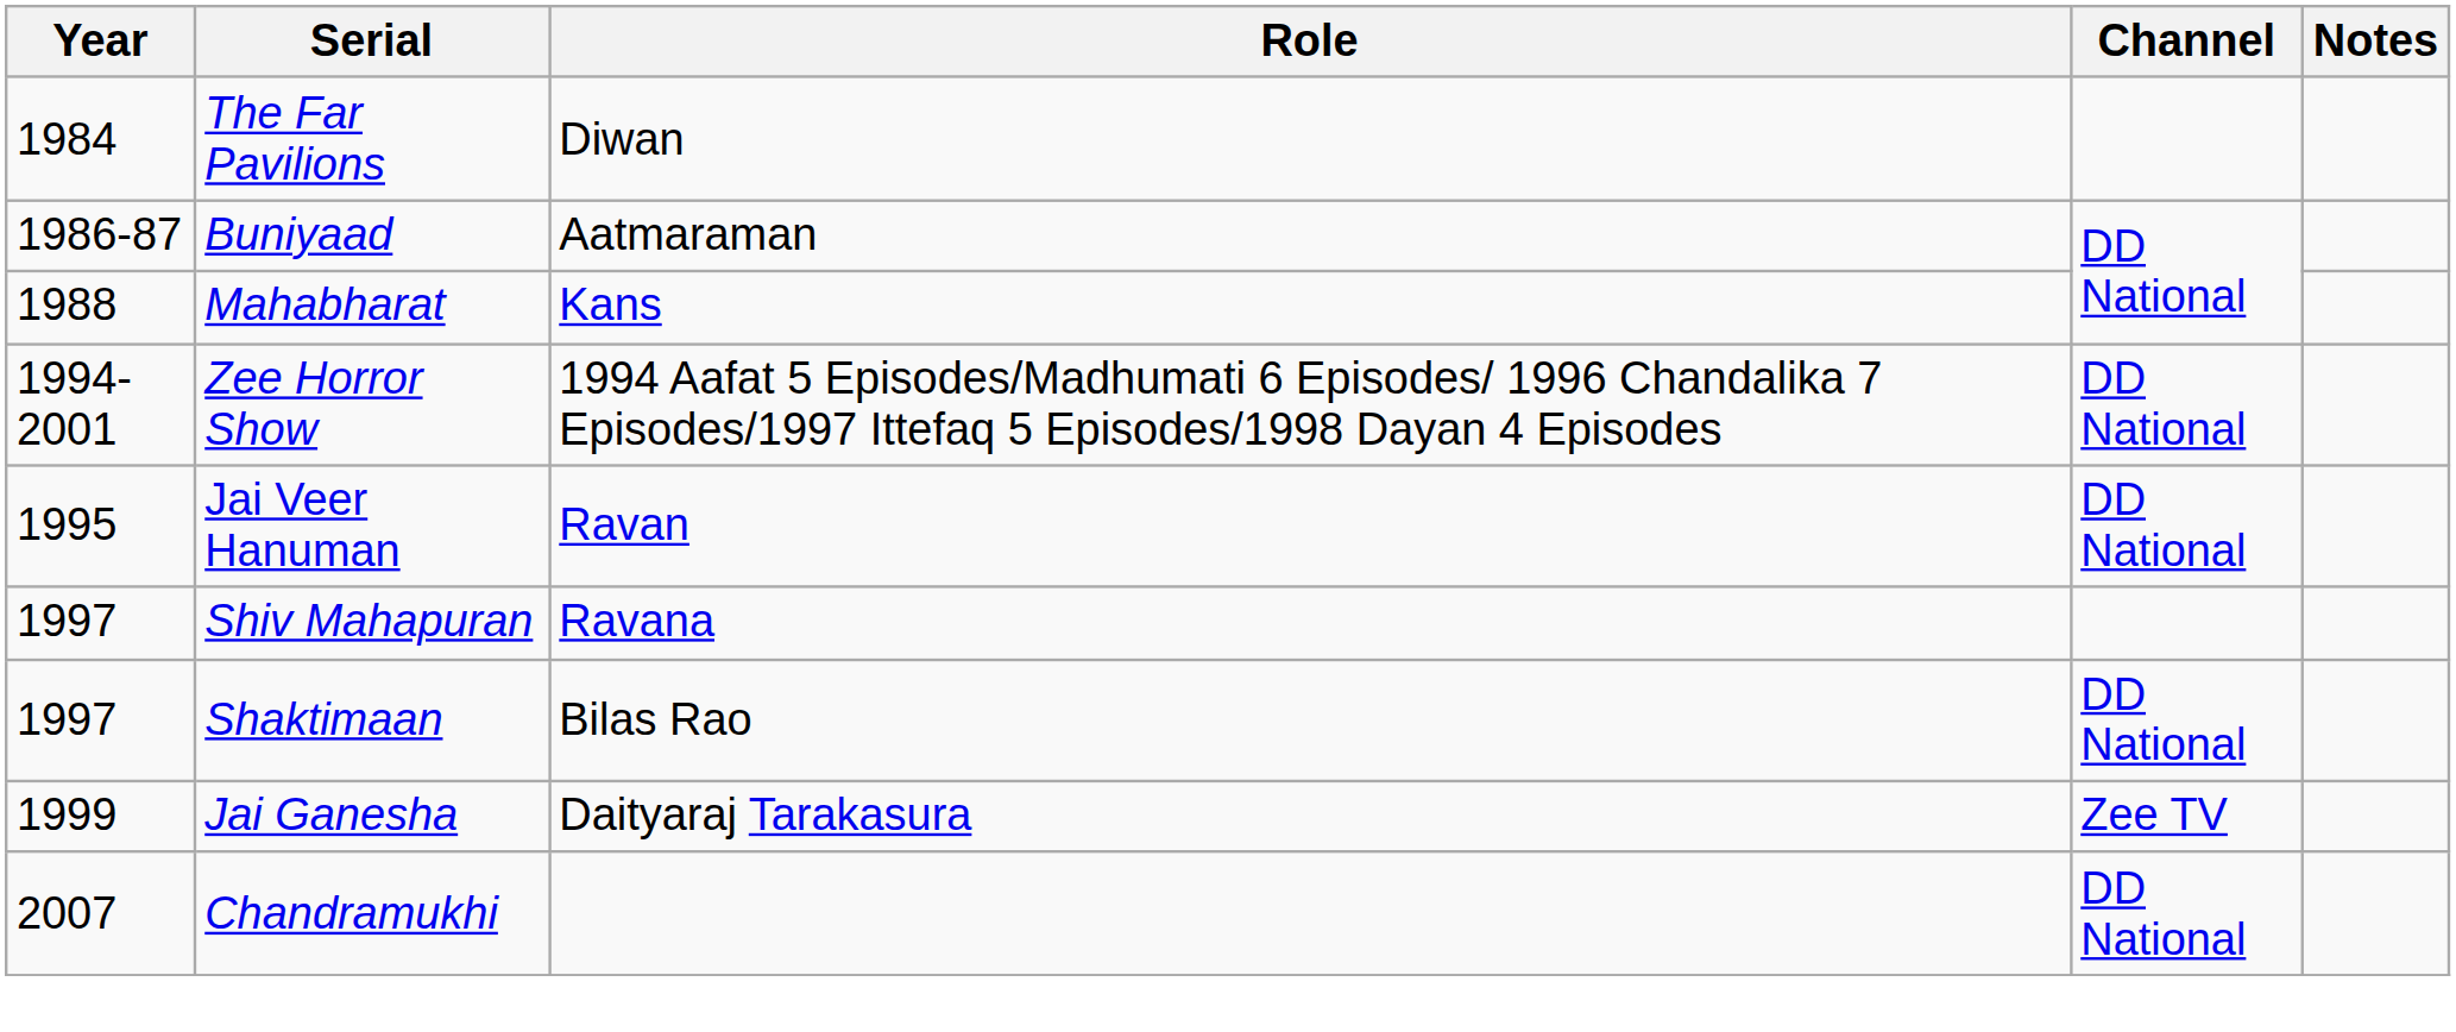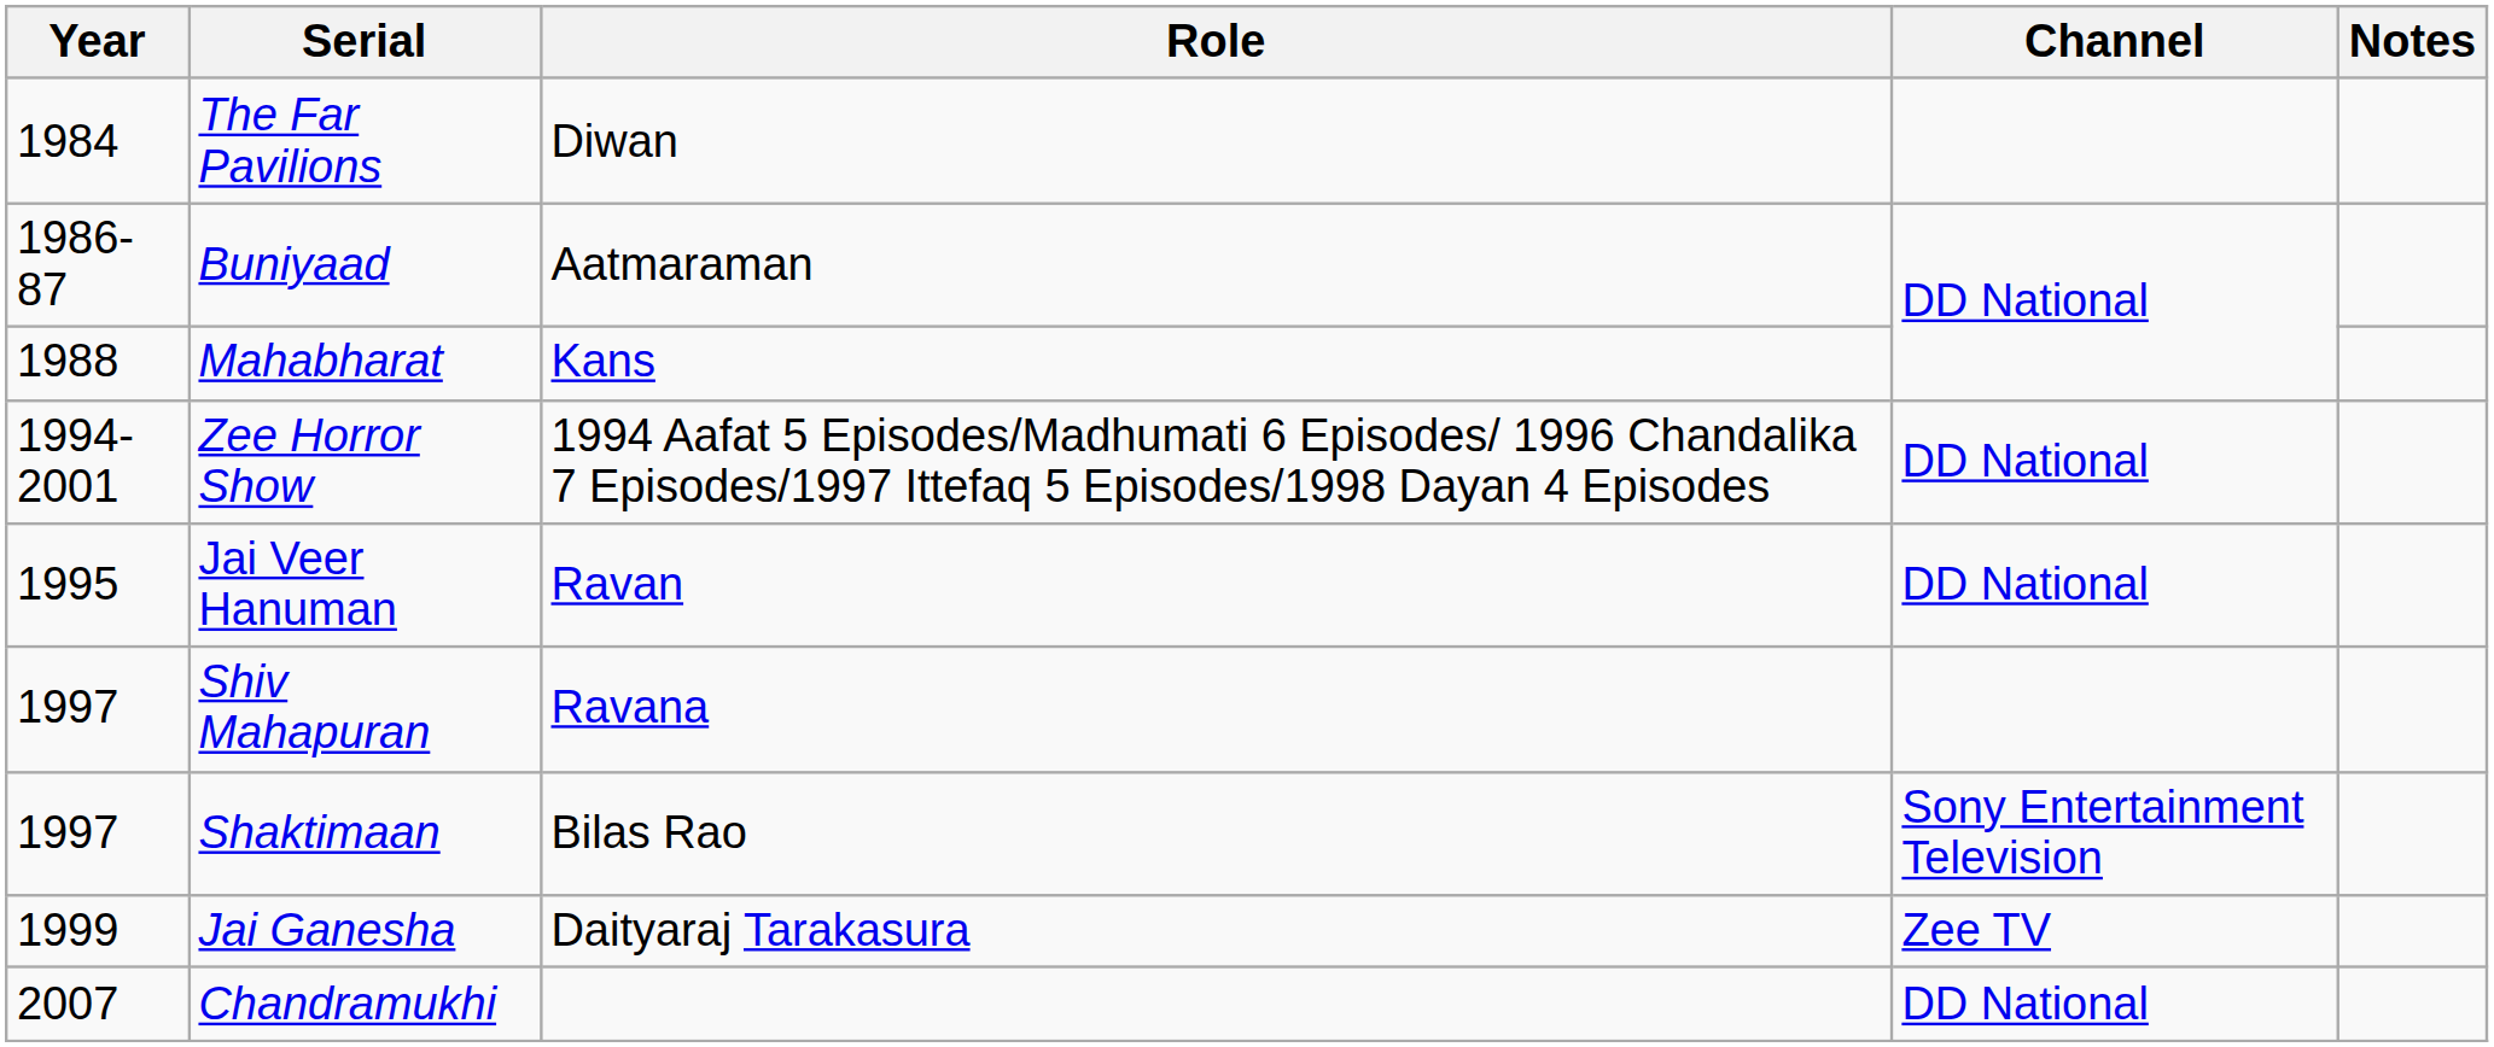Shaktimaan | Channel: DD National -> Sony Entertainment Television
